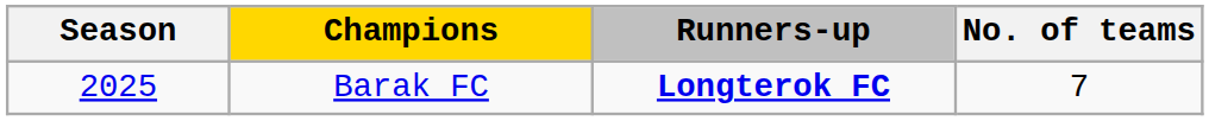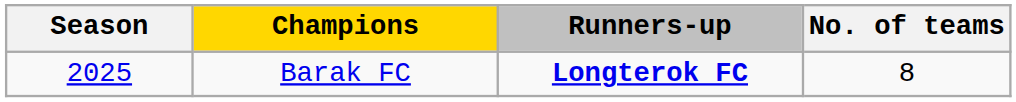Barak FC | No. of teams: 7 -> 8
